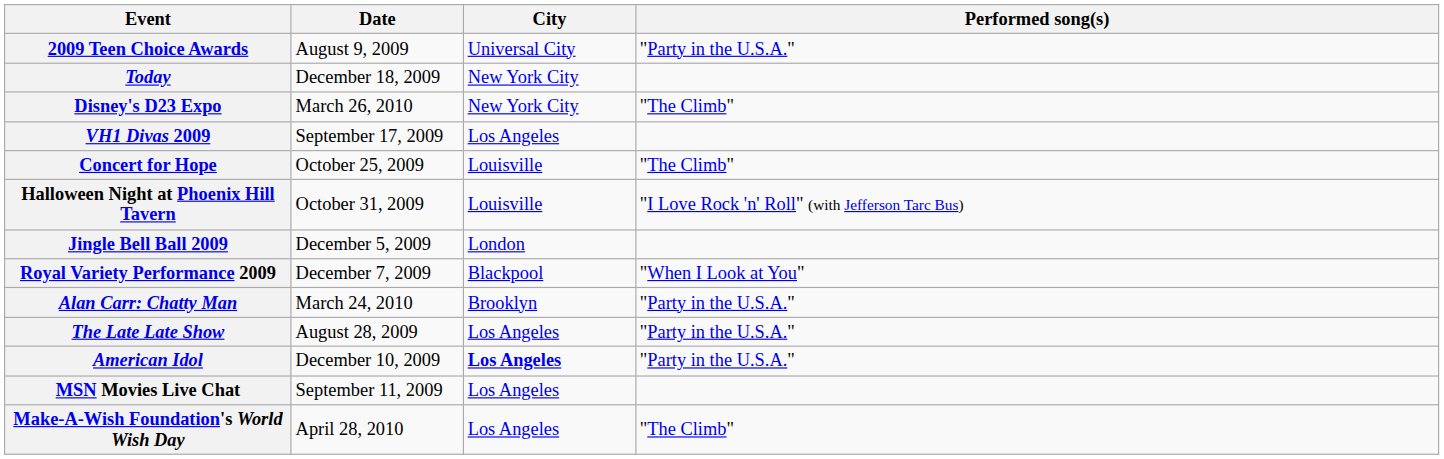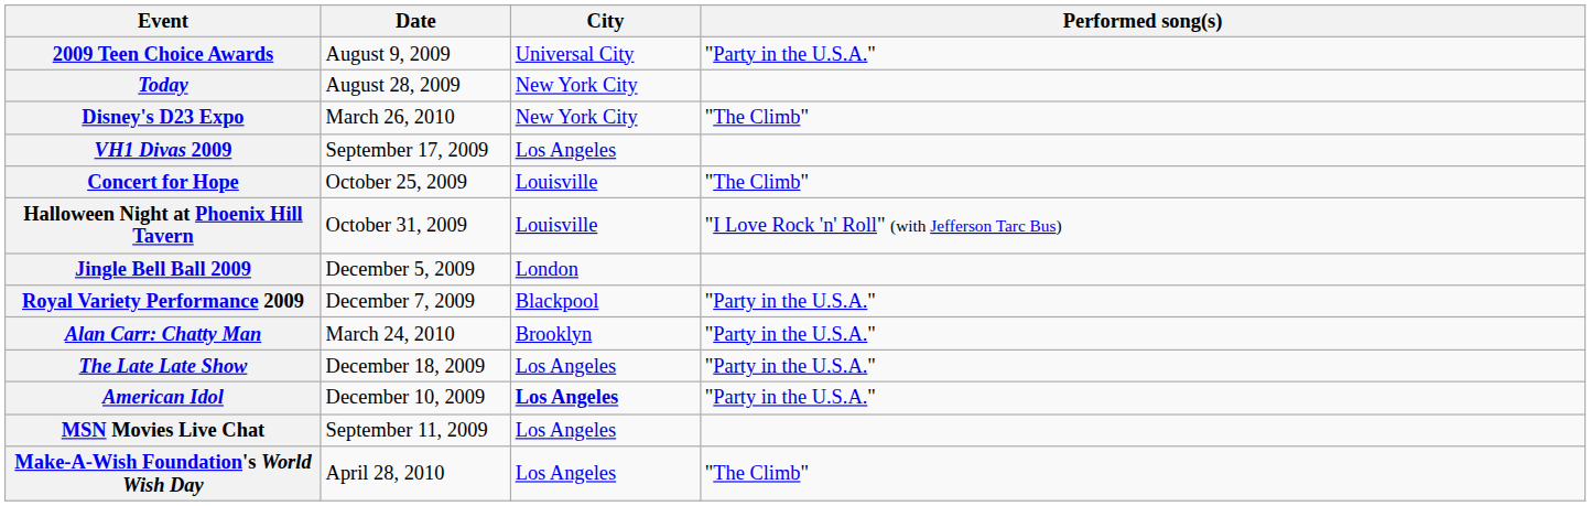Today | Date: December 18, 2009 -> August 28, 2009
Royal Variety Performance 2009 | Performed song(s): "When I Look at You" -> "Party in the U.S.A."
The Late Late Show | Date: August 28, 2009 -> December 18, 2009
